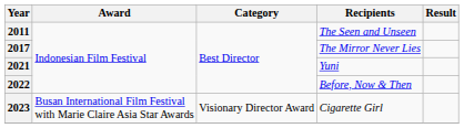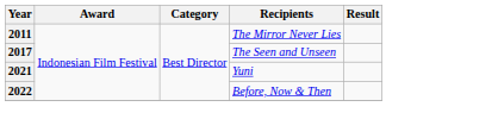2011 | Recipients: The Seen and Unseen -> The Mirror Never Lies
2017 | Recipients: The Mirror Never Lies -> The Seen and Unseen
- row: 2023 | Busan International Film Festival with Marie Claire Asia Star Awards | Visionary Director Award | Cigarette Girl
